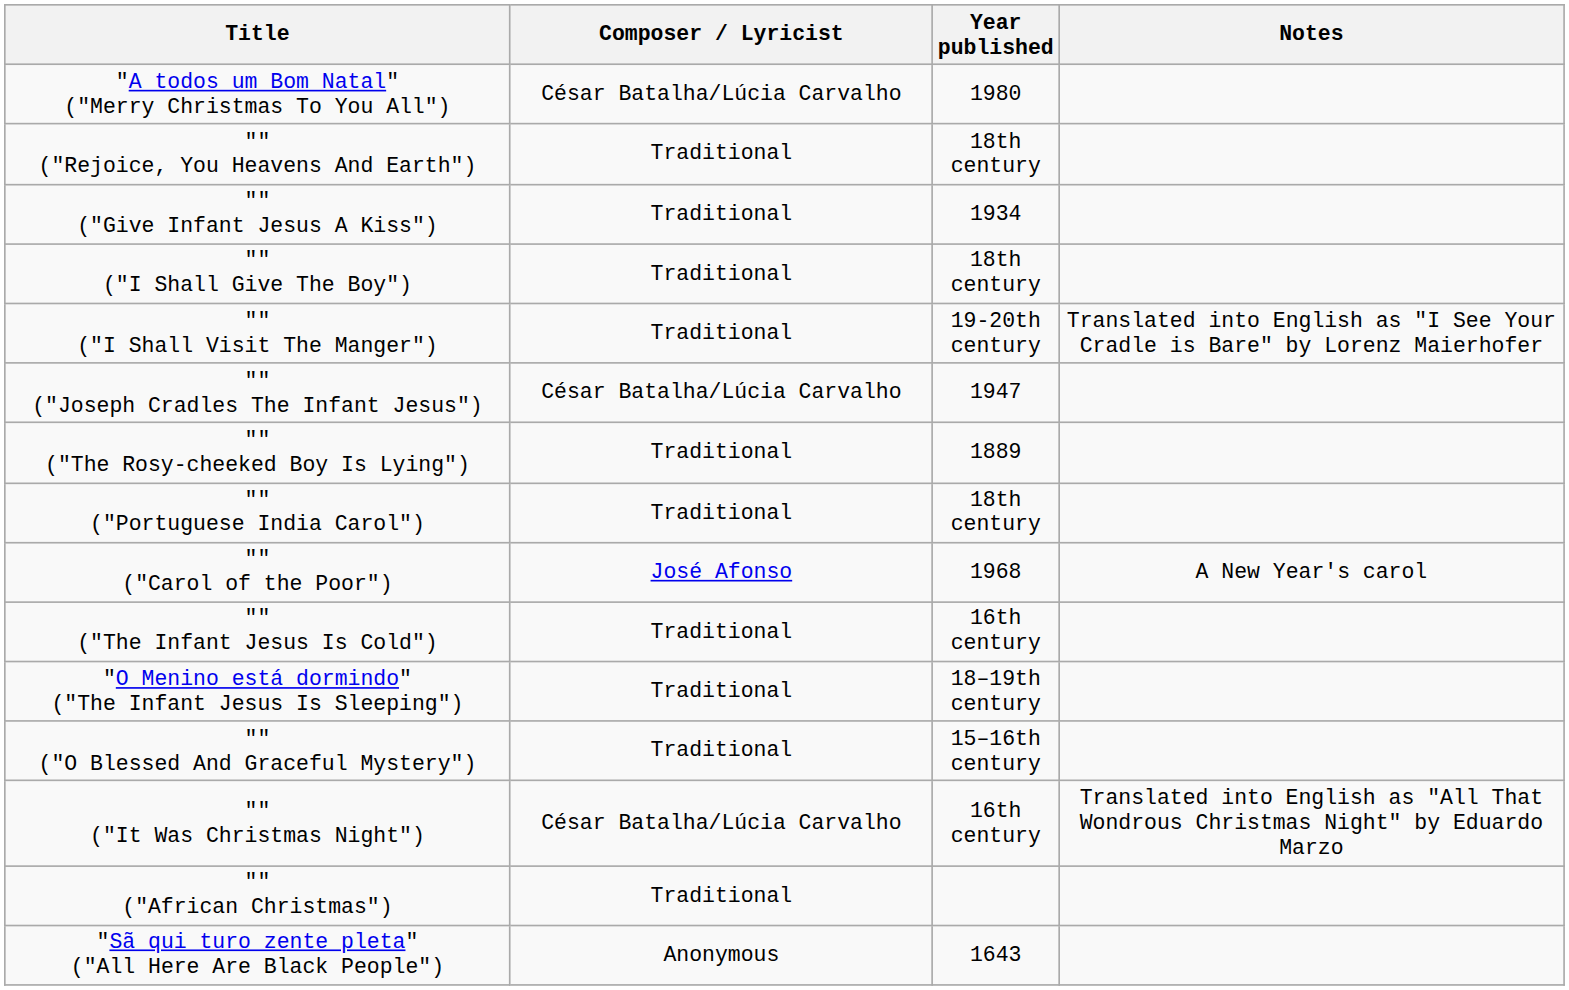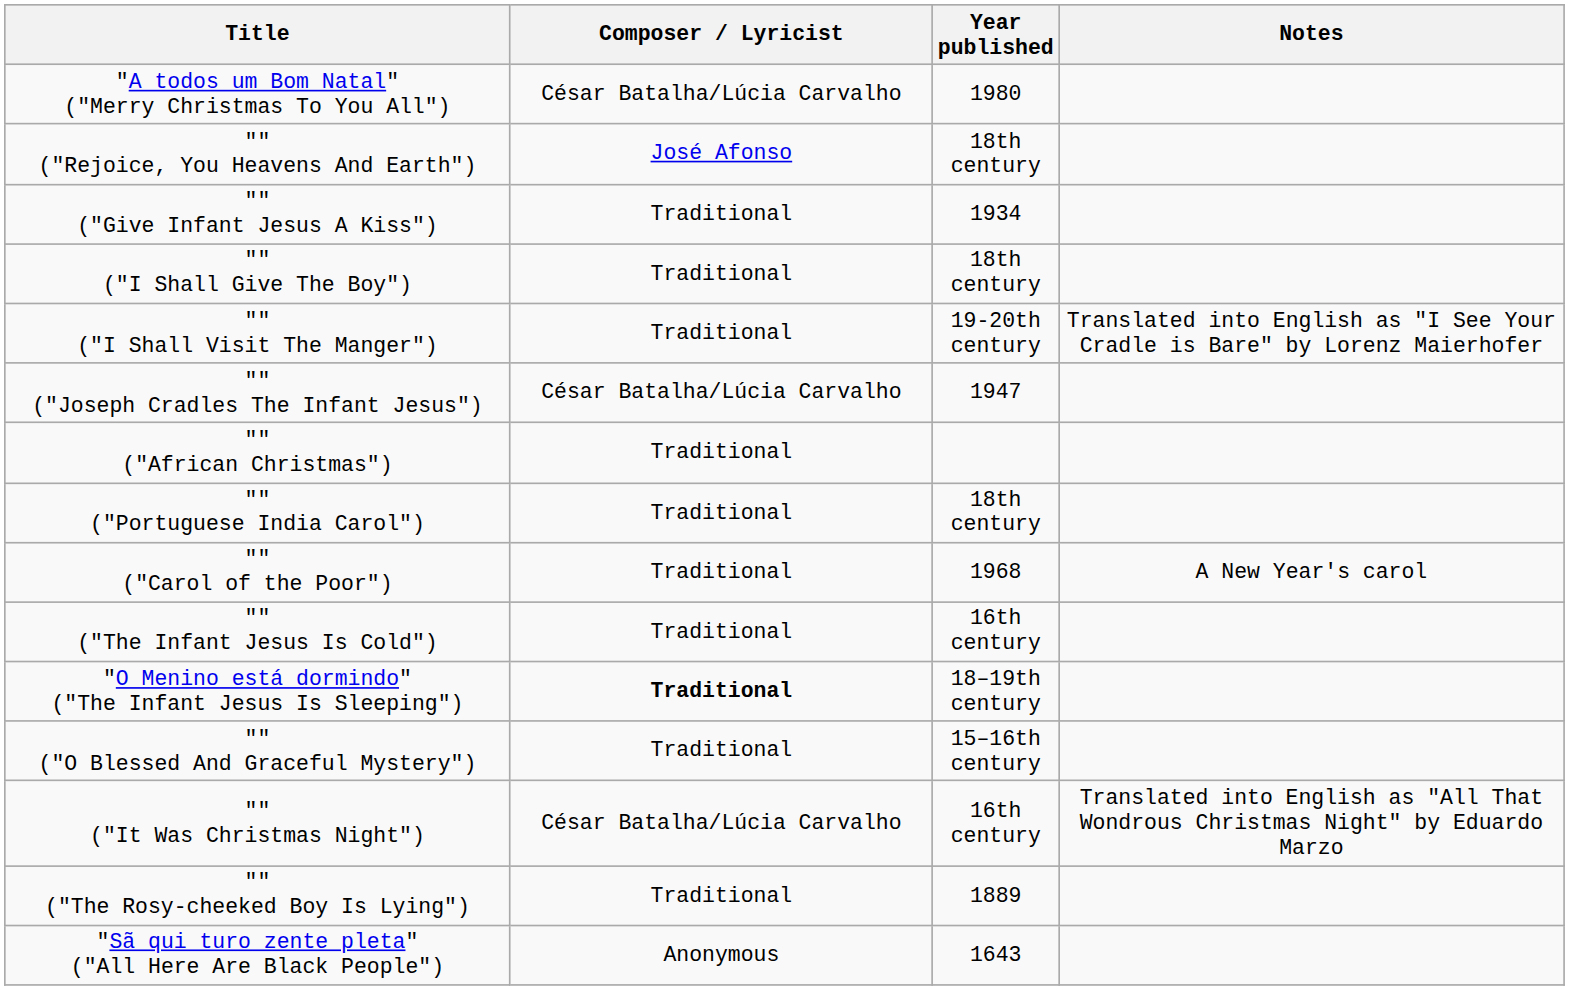"" ("Rejoice, You Heavens And Earth") | Composer / Lyricist: Traditional -> José Afonso
rows swapped: "" ("African Christmas") <-> "" ("The Rosy-cheeked Boy Is Lying")
"" ("Carol of the Poor") | Composer / Lyricist: José Afonso -> Traditional
"O Menino está dormindo" ("The Infant Jesus Is Sleeping") | Composer / Lyricist: normal -> bold
